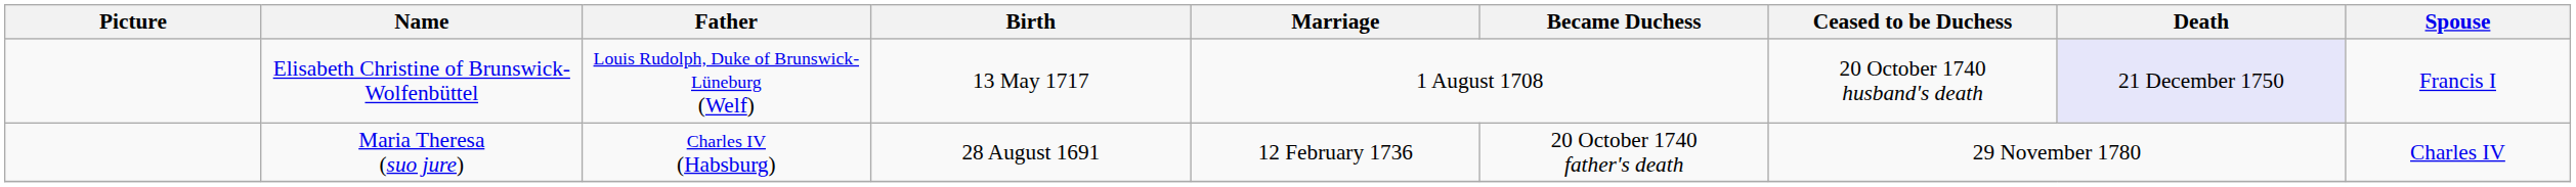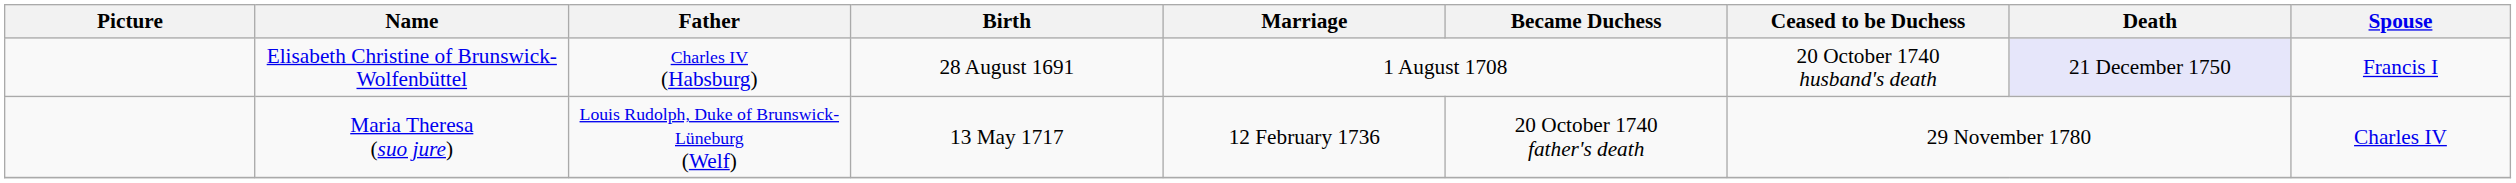Elisabeth Christine of Brunswick-Wolfenbüttel | Father: Louis Rudolph, Duke of Brunswick-Lüneburg (Welf) -> Charles IV (Habsburg)
Elisabeth Christine of Brunswick-Wolfenbüttel | Birth: 13 May 1717 -> 28 August 1691
Maria Theresa (suo jure) | Father: Charles IV (Habsburg) -> Louis Rudolph, Duke of Brunswick-Lüneburg (Welf)
Maria Theresa (suo jure) | Birth: 28 August 1691 -> 13 May 1717
